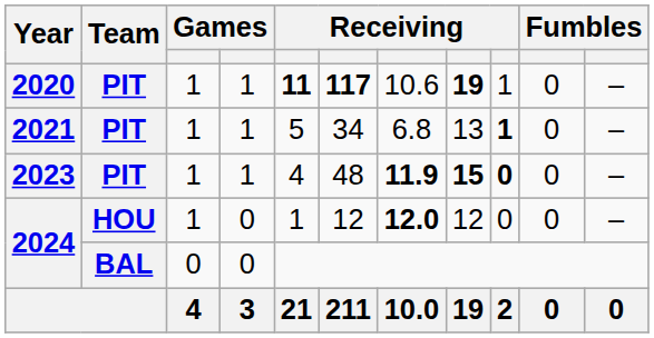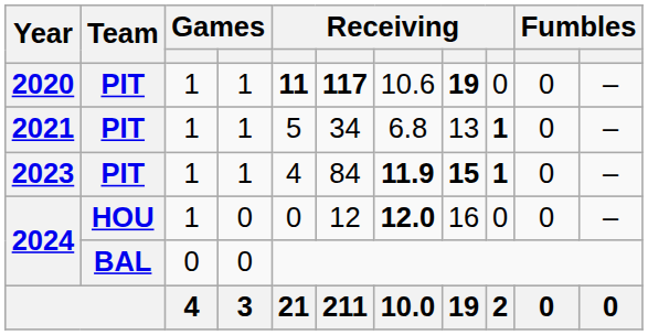2020 | column 9: 1 -> 0
2023 | column 6: 48 -> 84
2023 | column 9: 0 -> 1
2024 / HOU | column 5: 1 -> 0
2024 / HOU | column 8: 12 -> 16
